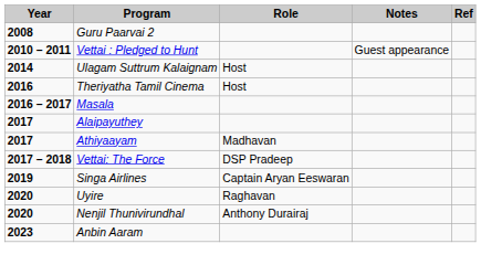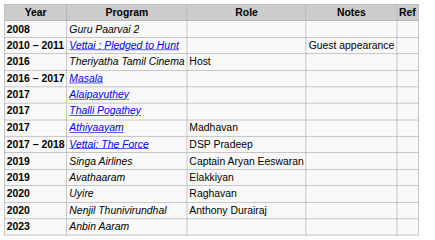- row: 2014 | Ulagam Suttrum Kalaignam | Host
+ row: 2017 | Thalli Pogathey
+ row: 2019 | Avathaaram | Elakkiyan
